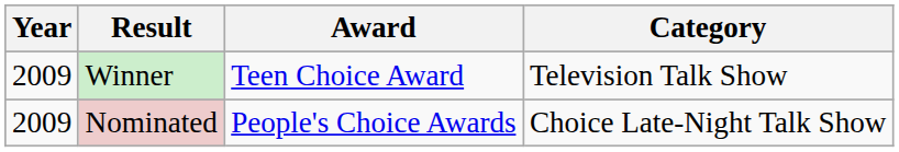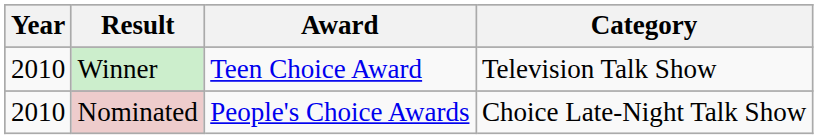Winner | Year: 2009 -> 2010
Nominated | Year: 2009 -> 2010
